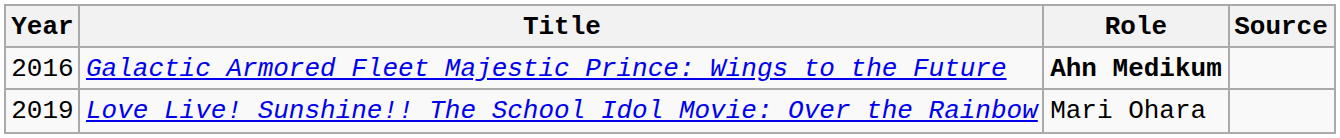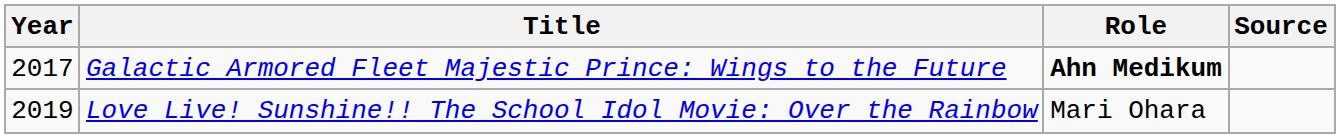Galactic Armored Fleet Majestic Prince: Wings to the Future | Year: 2016 -> 2017
